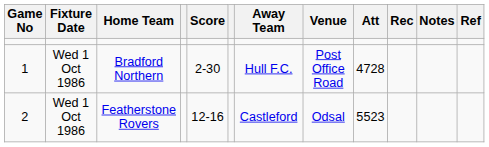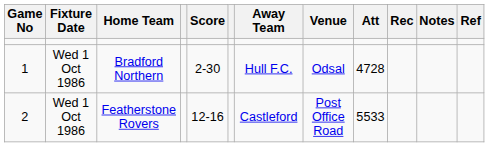Bradford Northern | Venue: Post Office Road -> Odsal
Featherstone Rovers | Venue: Odsal -> Post Office Road
Featherstone Rovers | Att: 5523 -> 5533
